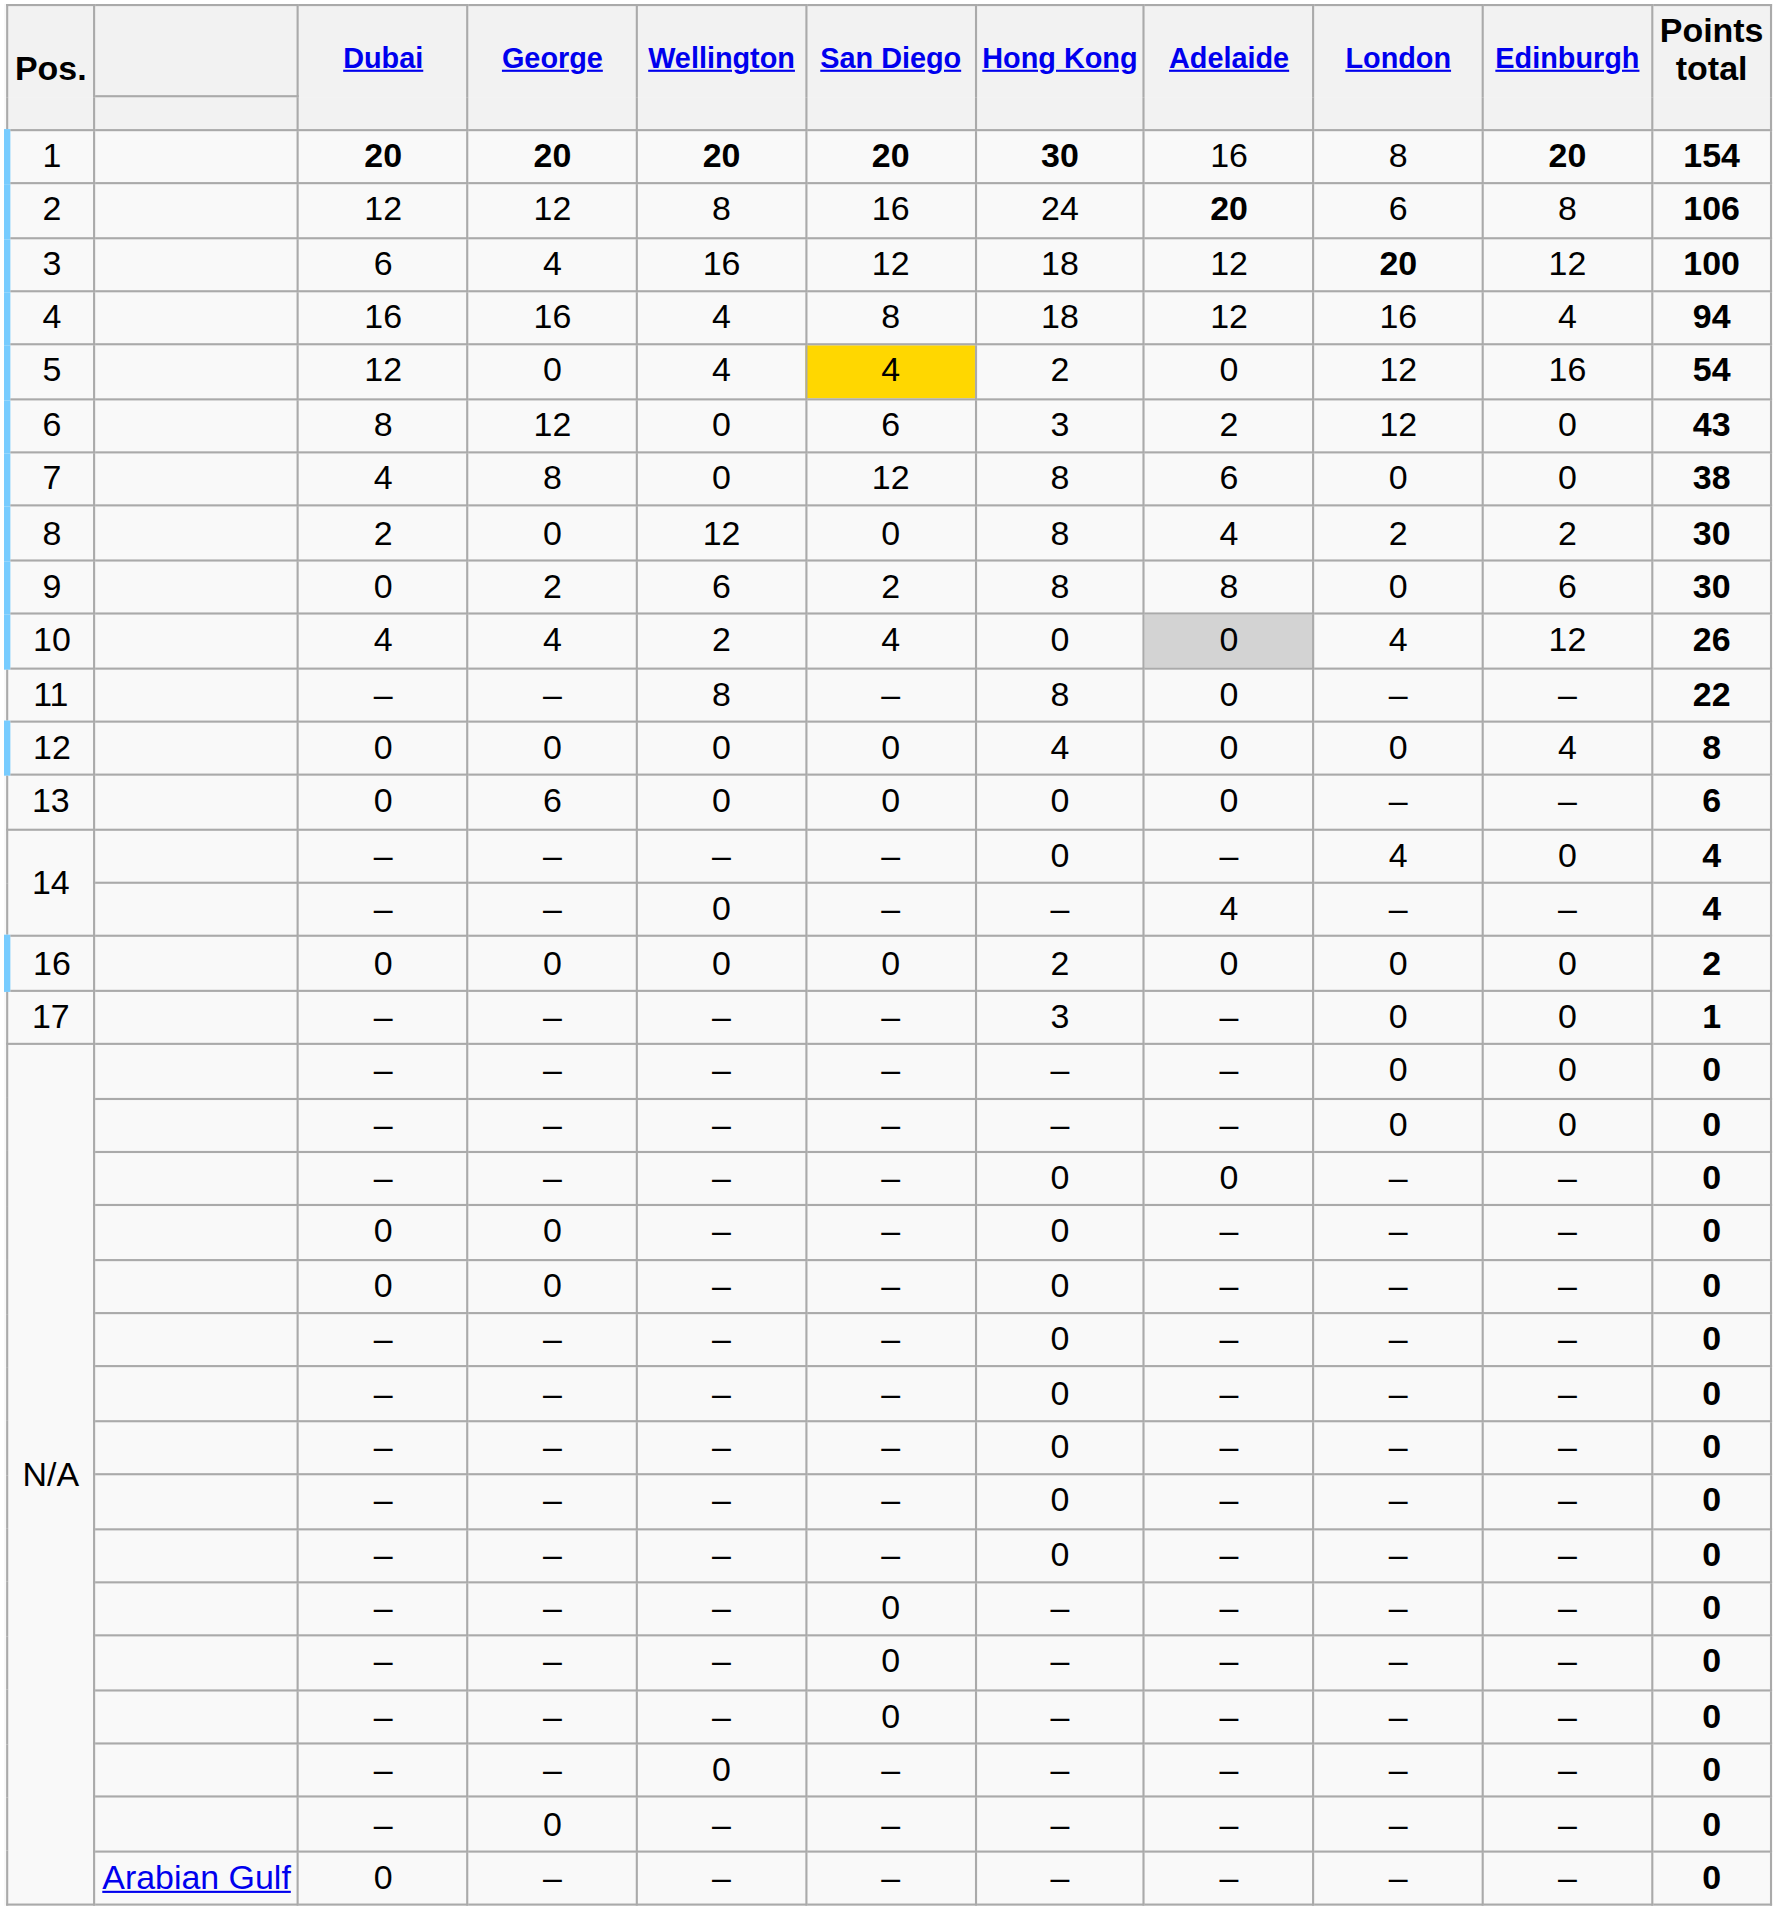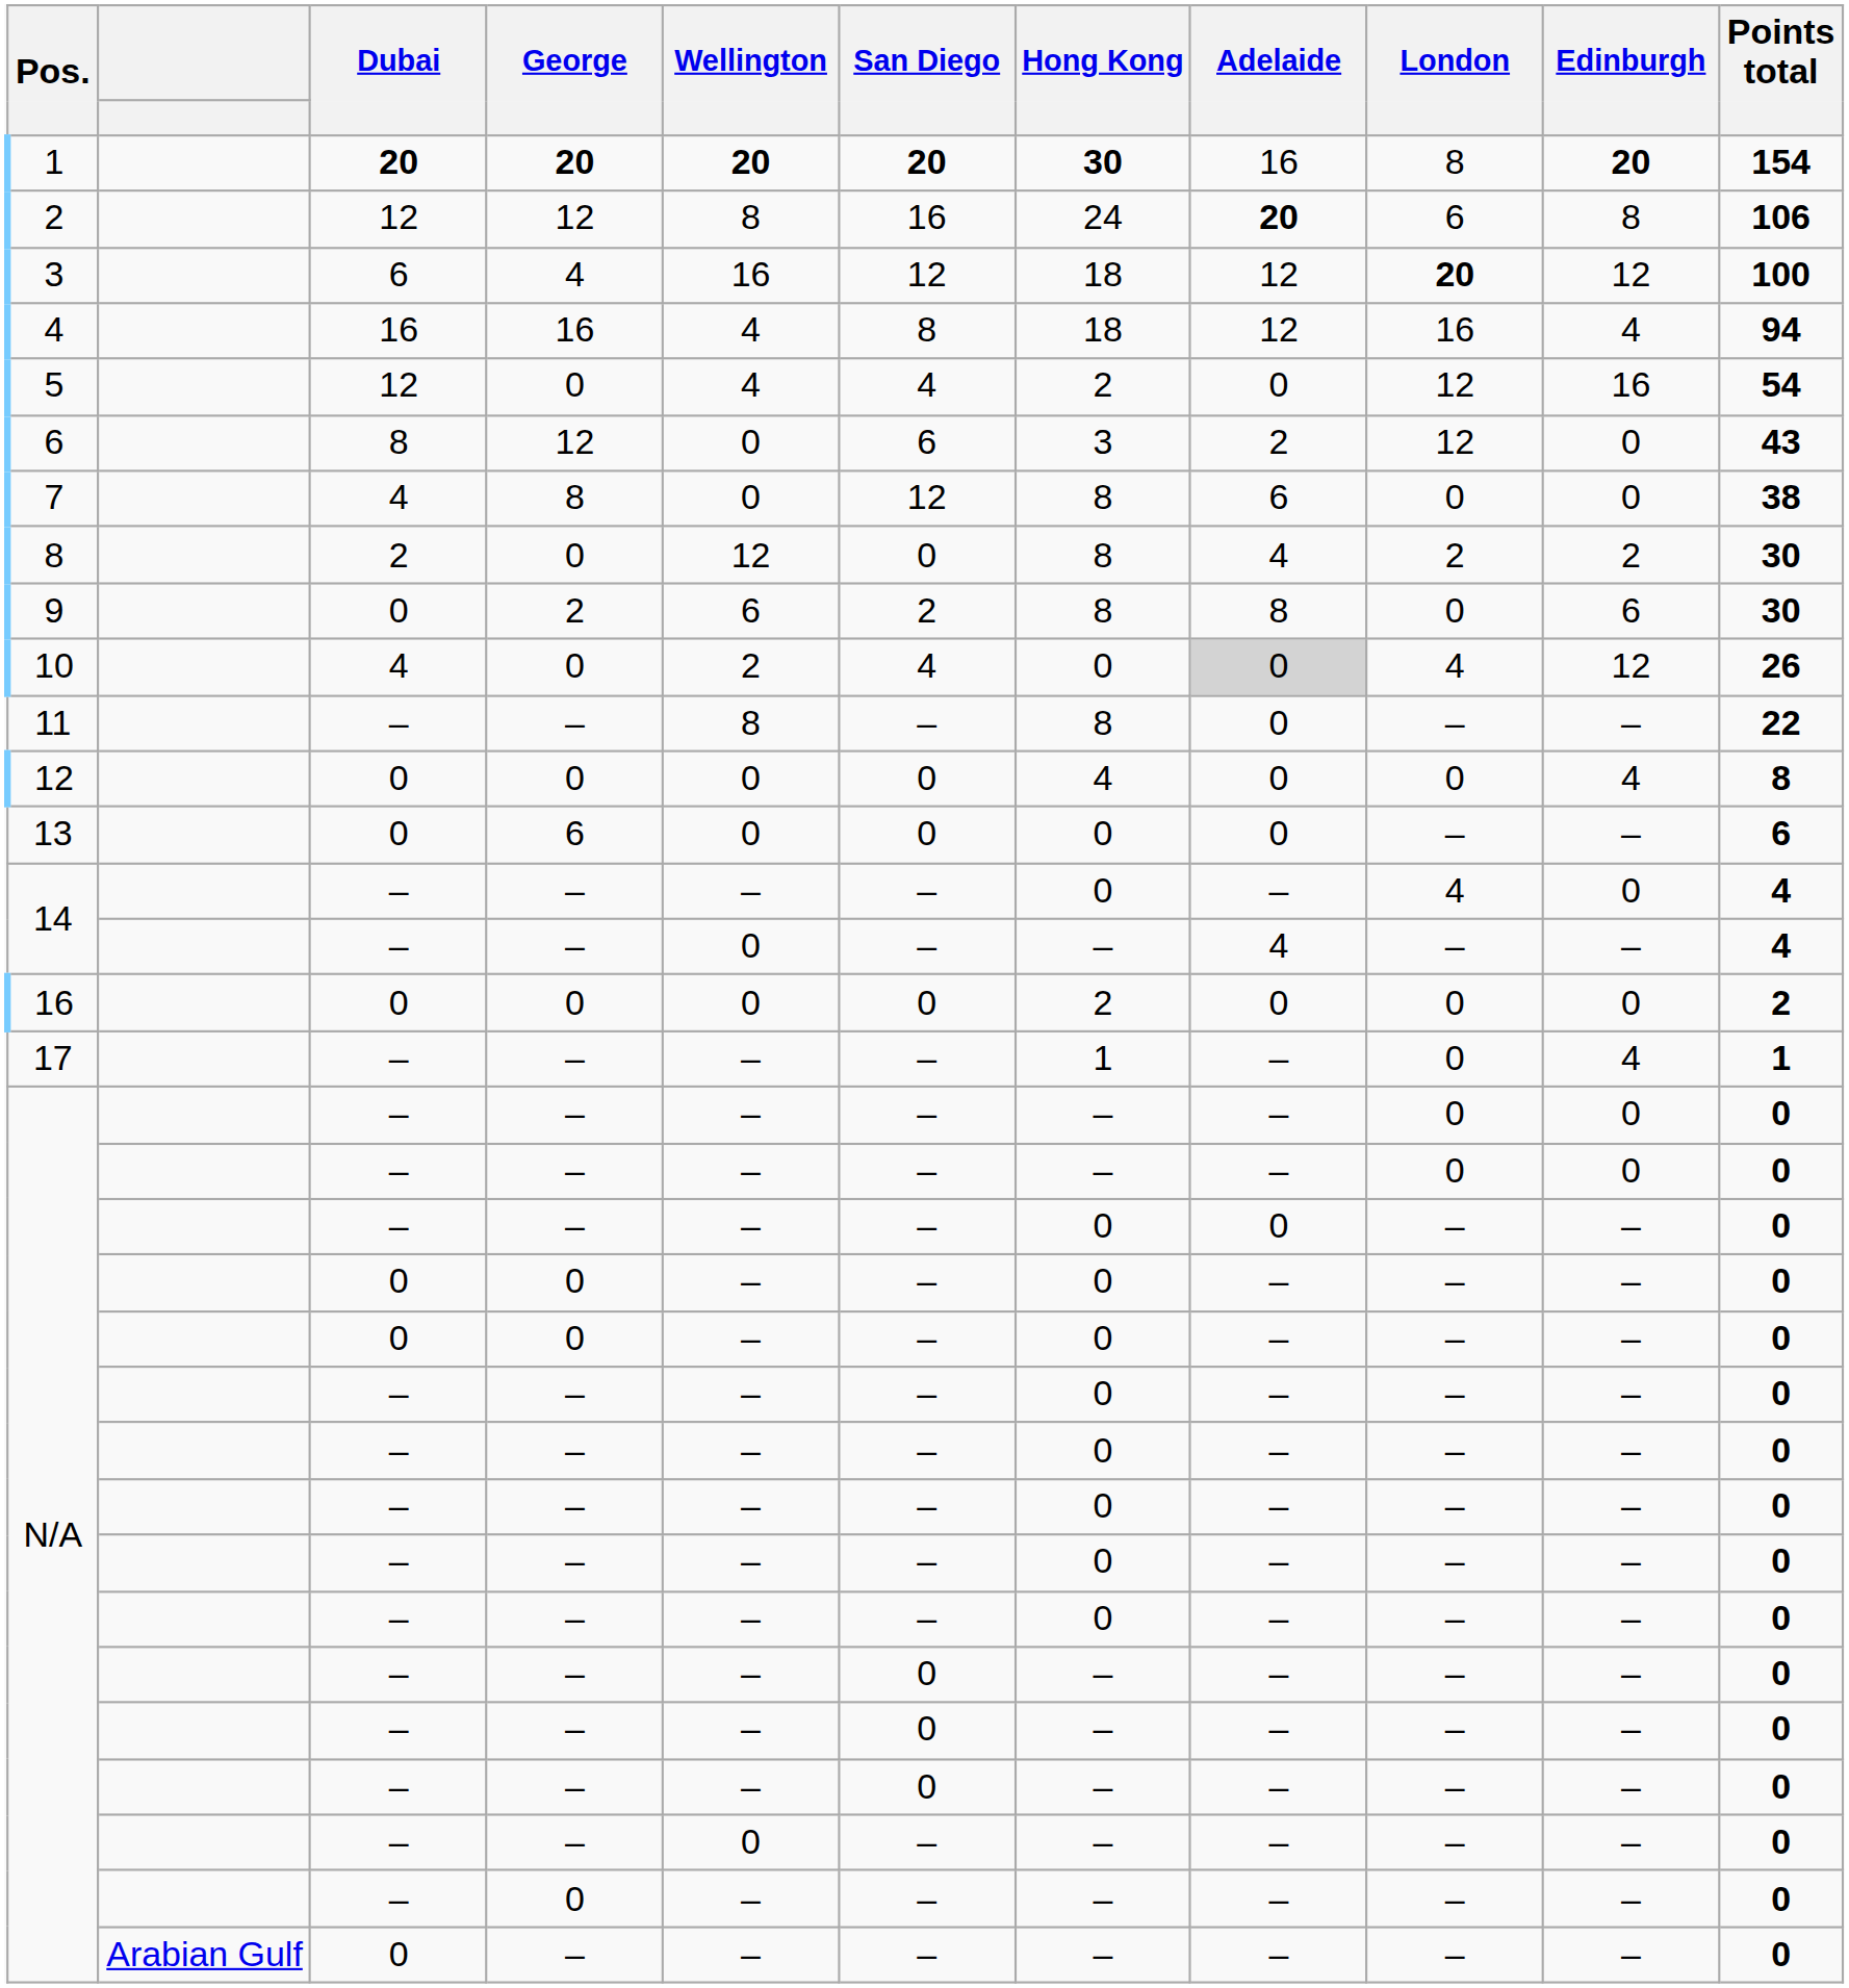5 | San Diego: gold background -> no background
10 | George: 4 -> 0
17 | Hong Kong: 3 -> 1
17 | Edinburgh: 0 -> 4
